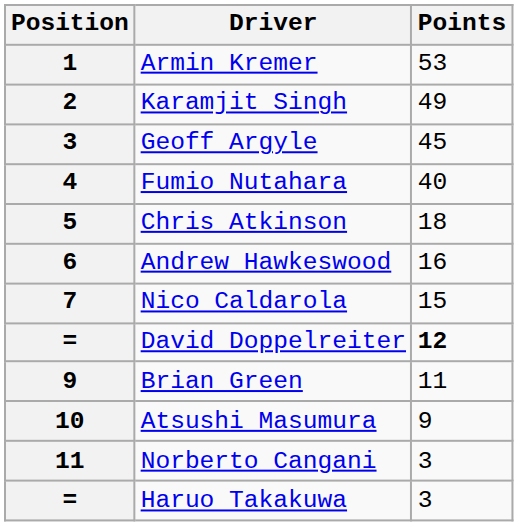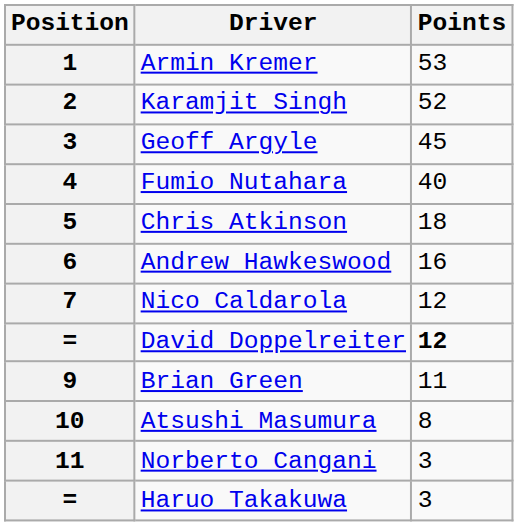Karamjit Singh | Points: 49 -> 52
Nico Caldarola | Points: 15 -> 12
Atsushi Masumura | Points: 9 -> 8
